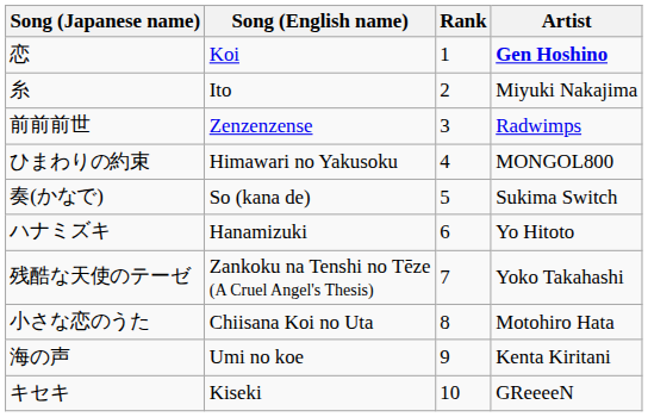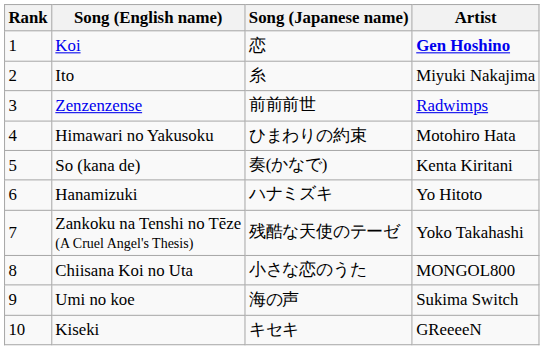columns swapped: Rank <-> Song (Japanese name)
Himawari no Yakusoku | Artist: MONGOL800 -> Motohiro Hata
So (kana de) | Artist: Sukima Switch -> Kenta Kiritani
Chiisana Koi no Uta | Artist: Motohiro Hata -> MONGOL800
Umi no koe | Artist: Kenta Kiritani -> Sukima Switch
